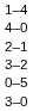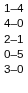- row: 3–2
